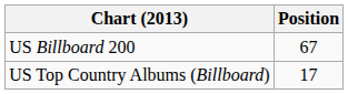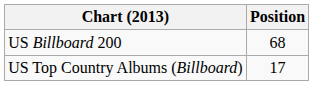US Billboard 200 | Position: 67 -> 68
